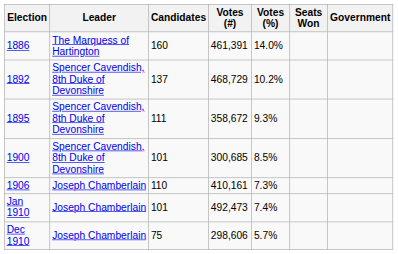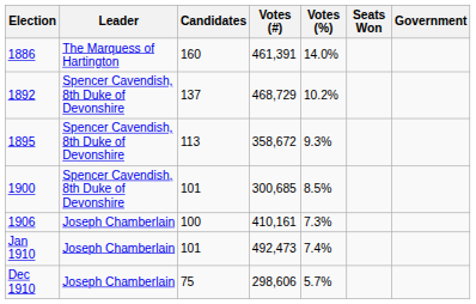1895 | Candidates: 111 -> 113
1906 | Candidates: 110 -> 100
